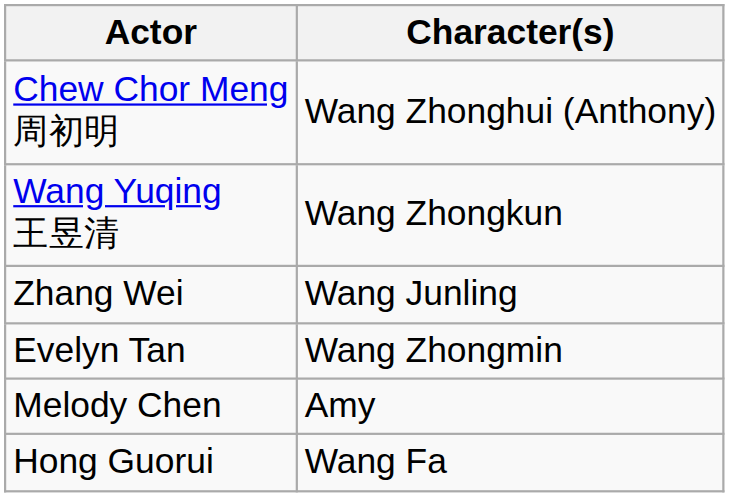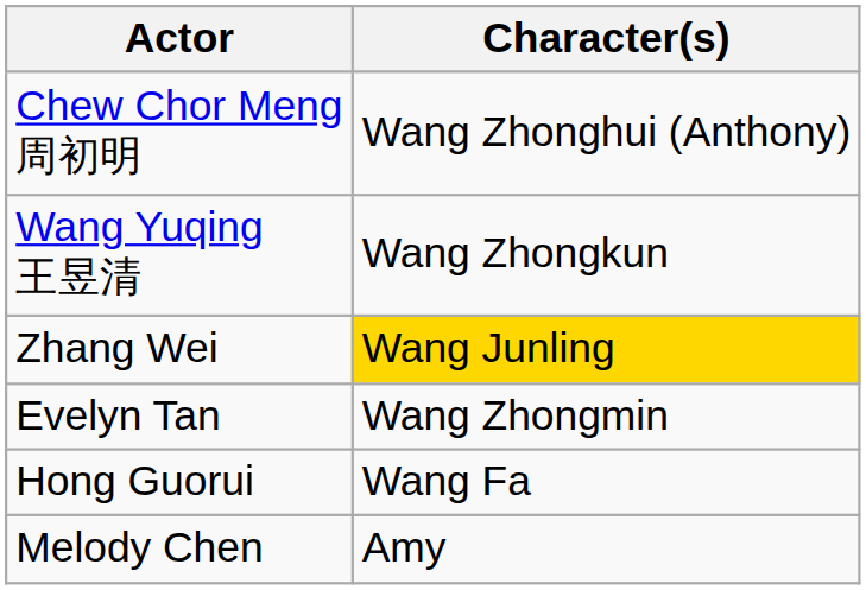Zhang Wei | Character(s): no background -> gold background
rows swapped: Melody Chen <-> Hong Guorui
